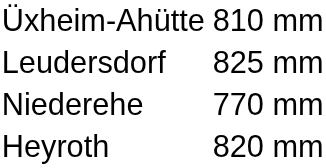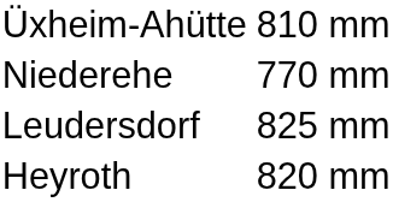rows swapped: Leudersdorf <-> Niederehe
